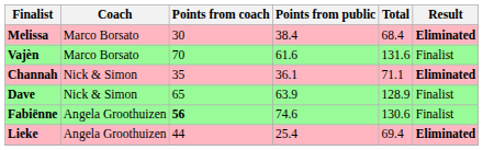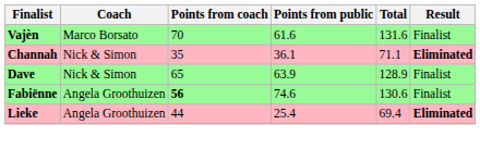- row: Melissa | Marco Borsato | 30 | 38.4 | 68.4 | Eliminated
